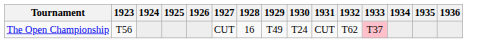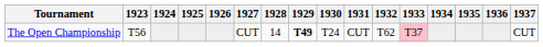+ column: 1937 | CUT
The Open Championship | 1928: 16 -> 14
The Open Championship | 1929: normal -> bold
